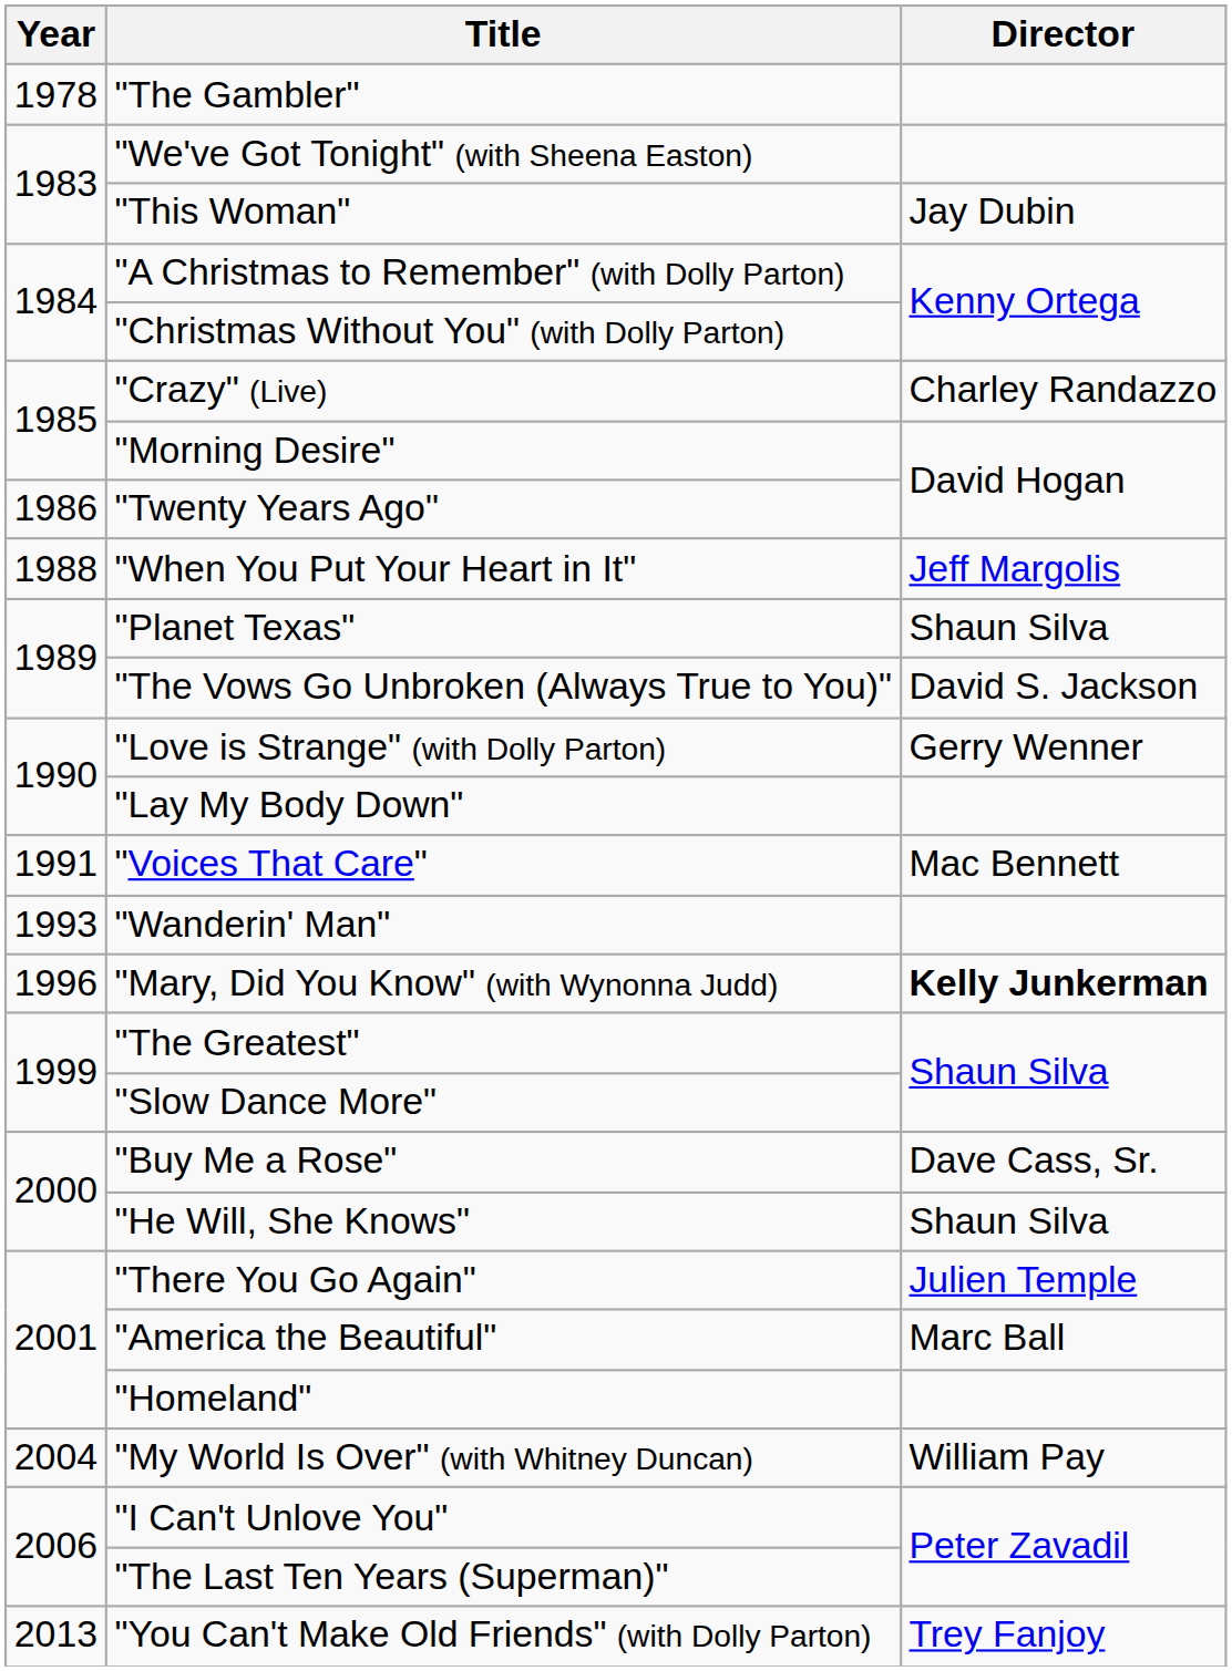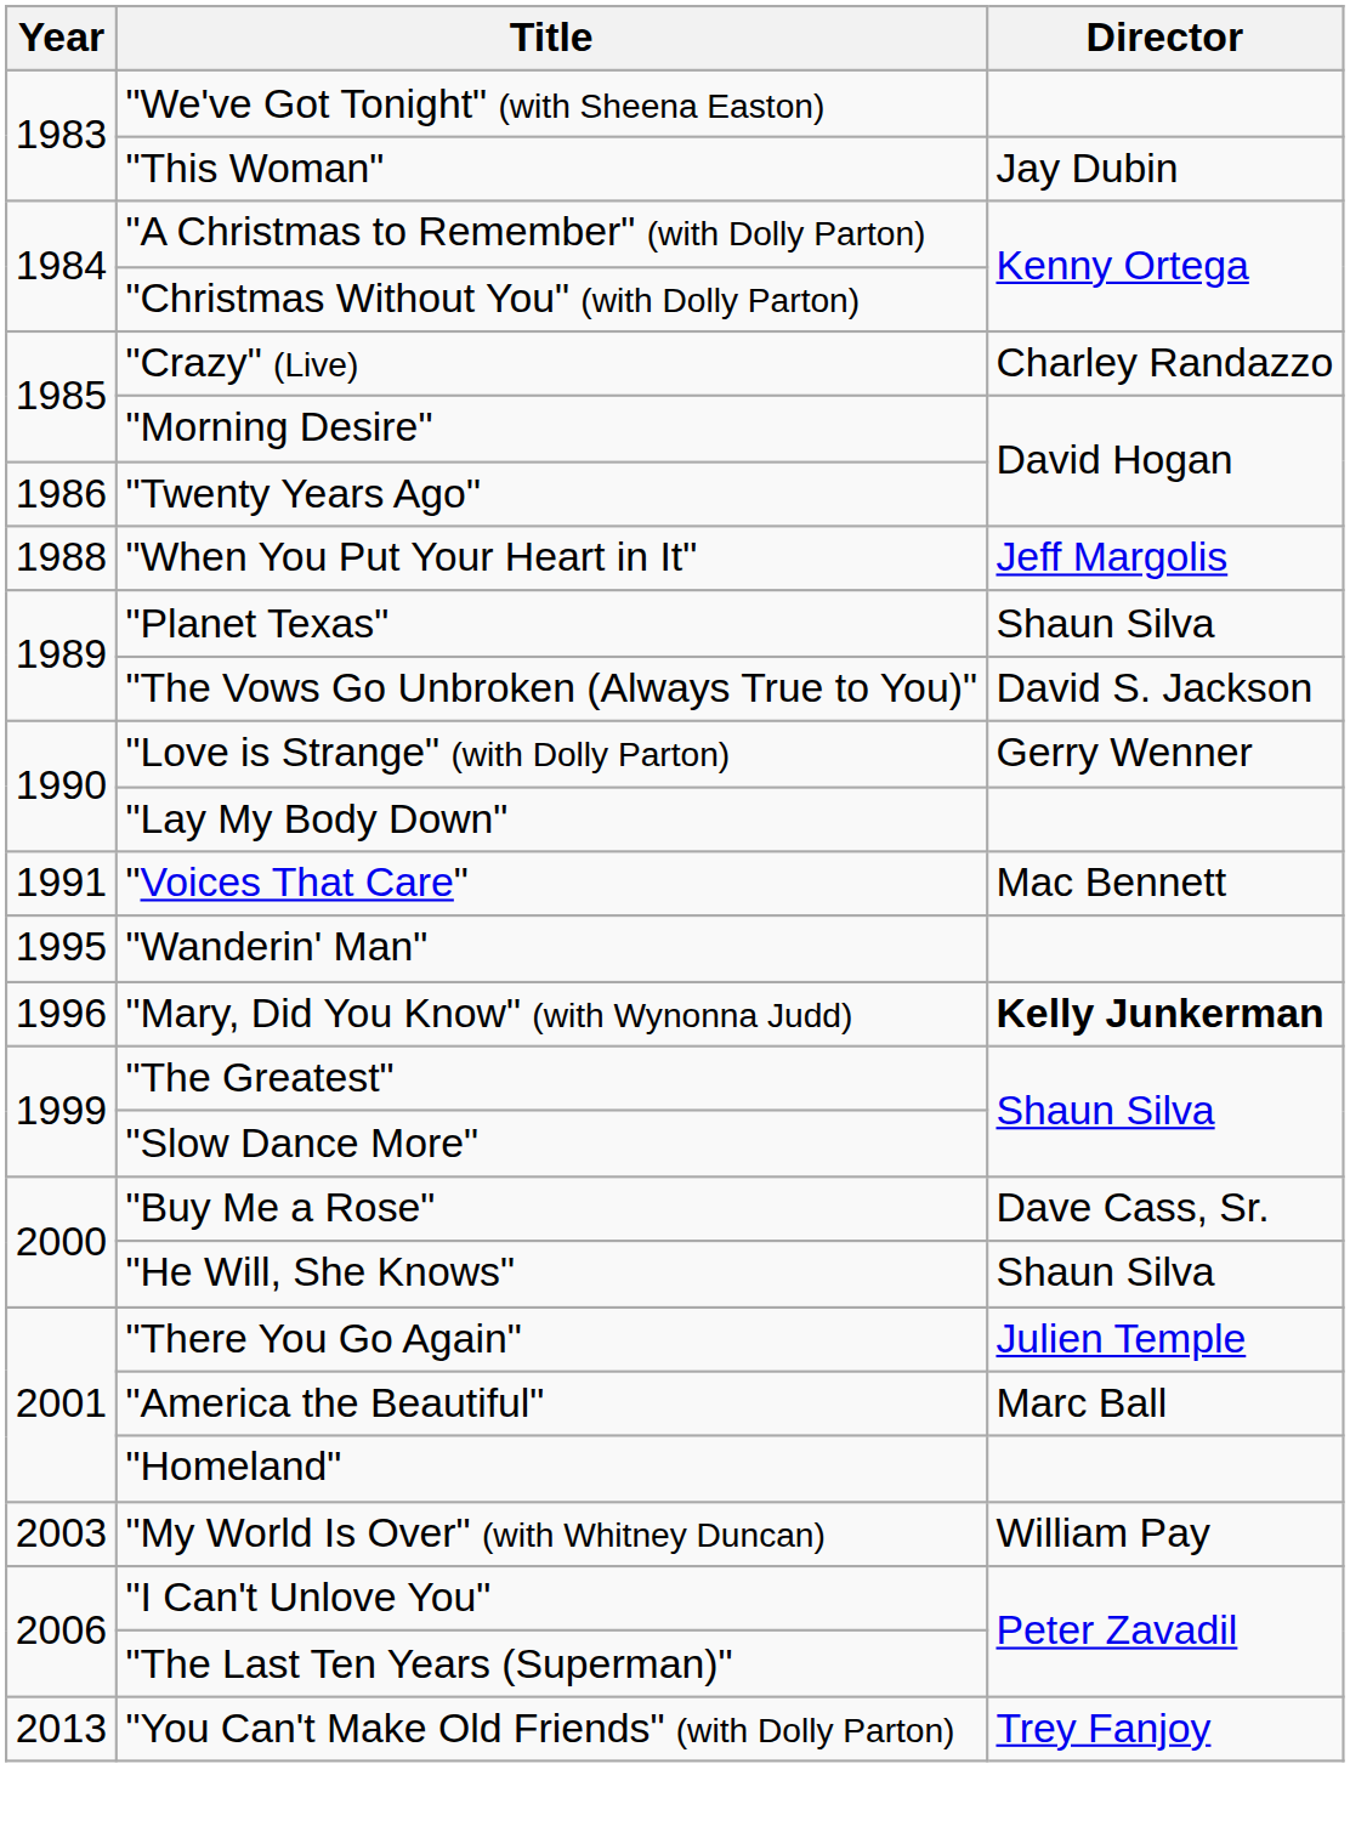- row: 1978 | "The Gambler"
"Wanderin' Man" | Year: 1993 -> 1995
"My World Is Over" (with Whitney Duncan) | Year: 2004 -> 2003
